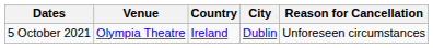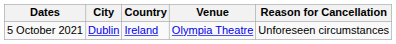columns swapped: City <-> Venue
